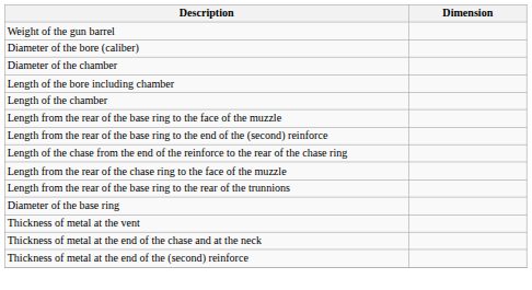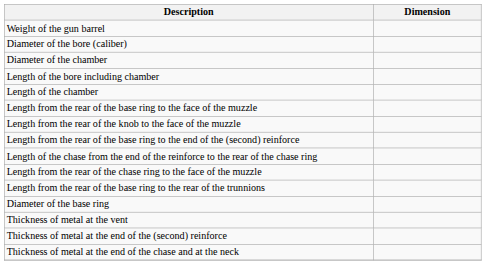+ row: Length from the rear of the knob to the face of the muzzle
rows swapped: Thickness of metal at the end of the (second) reinforce <-> Thickness of metal at the end of the chase and at the neck
